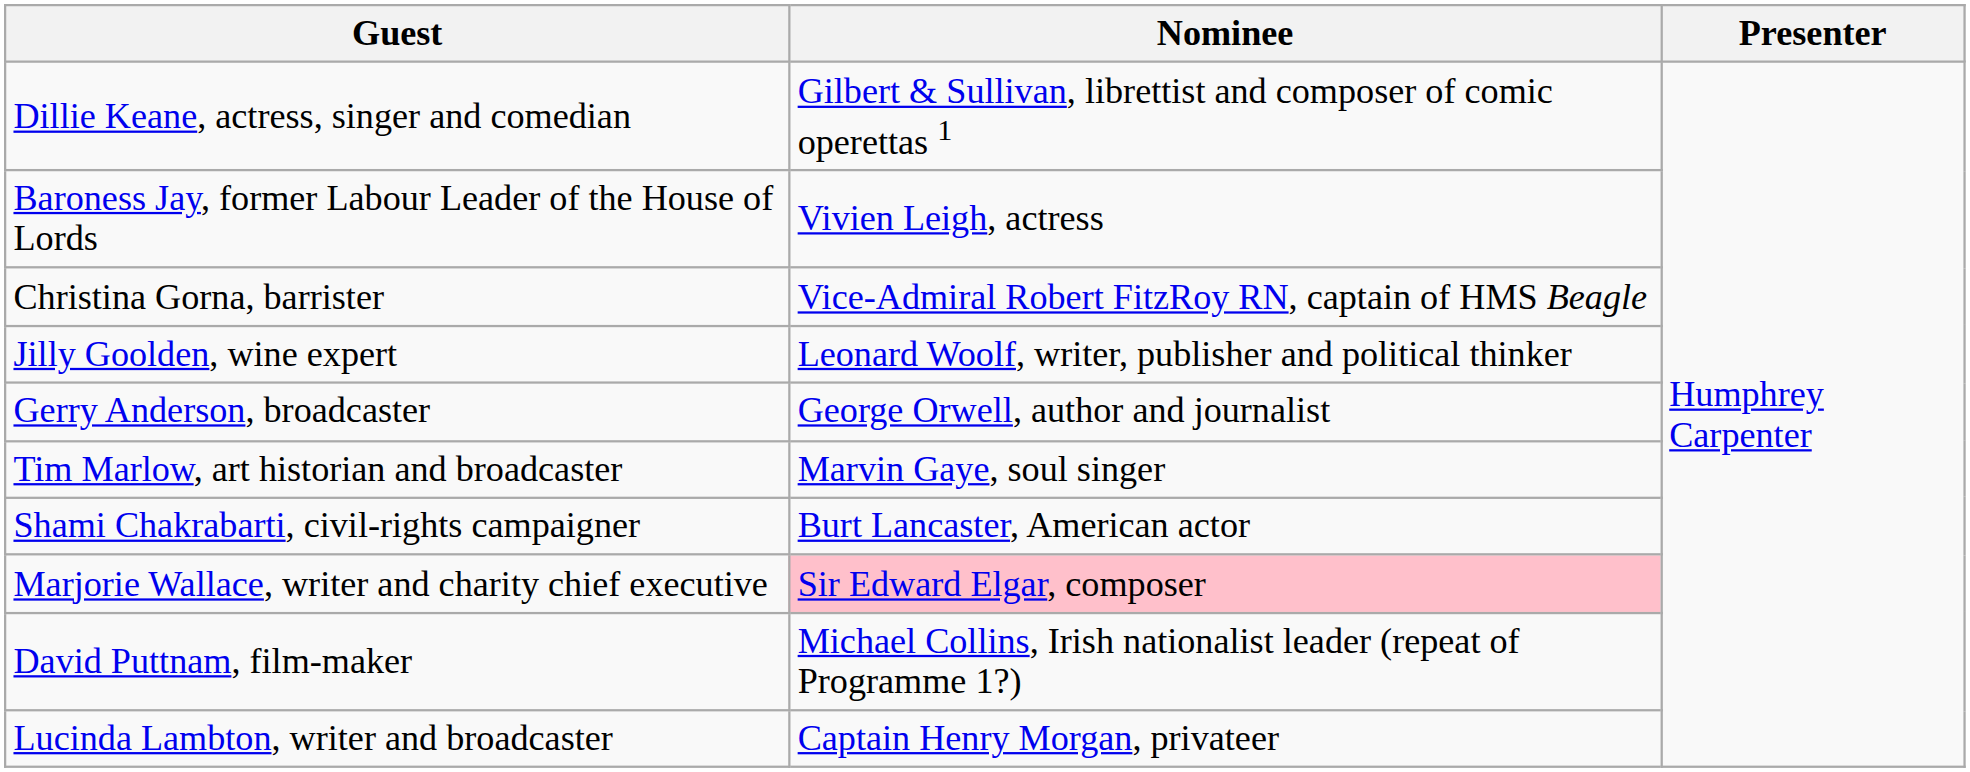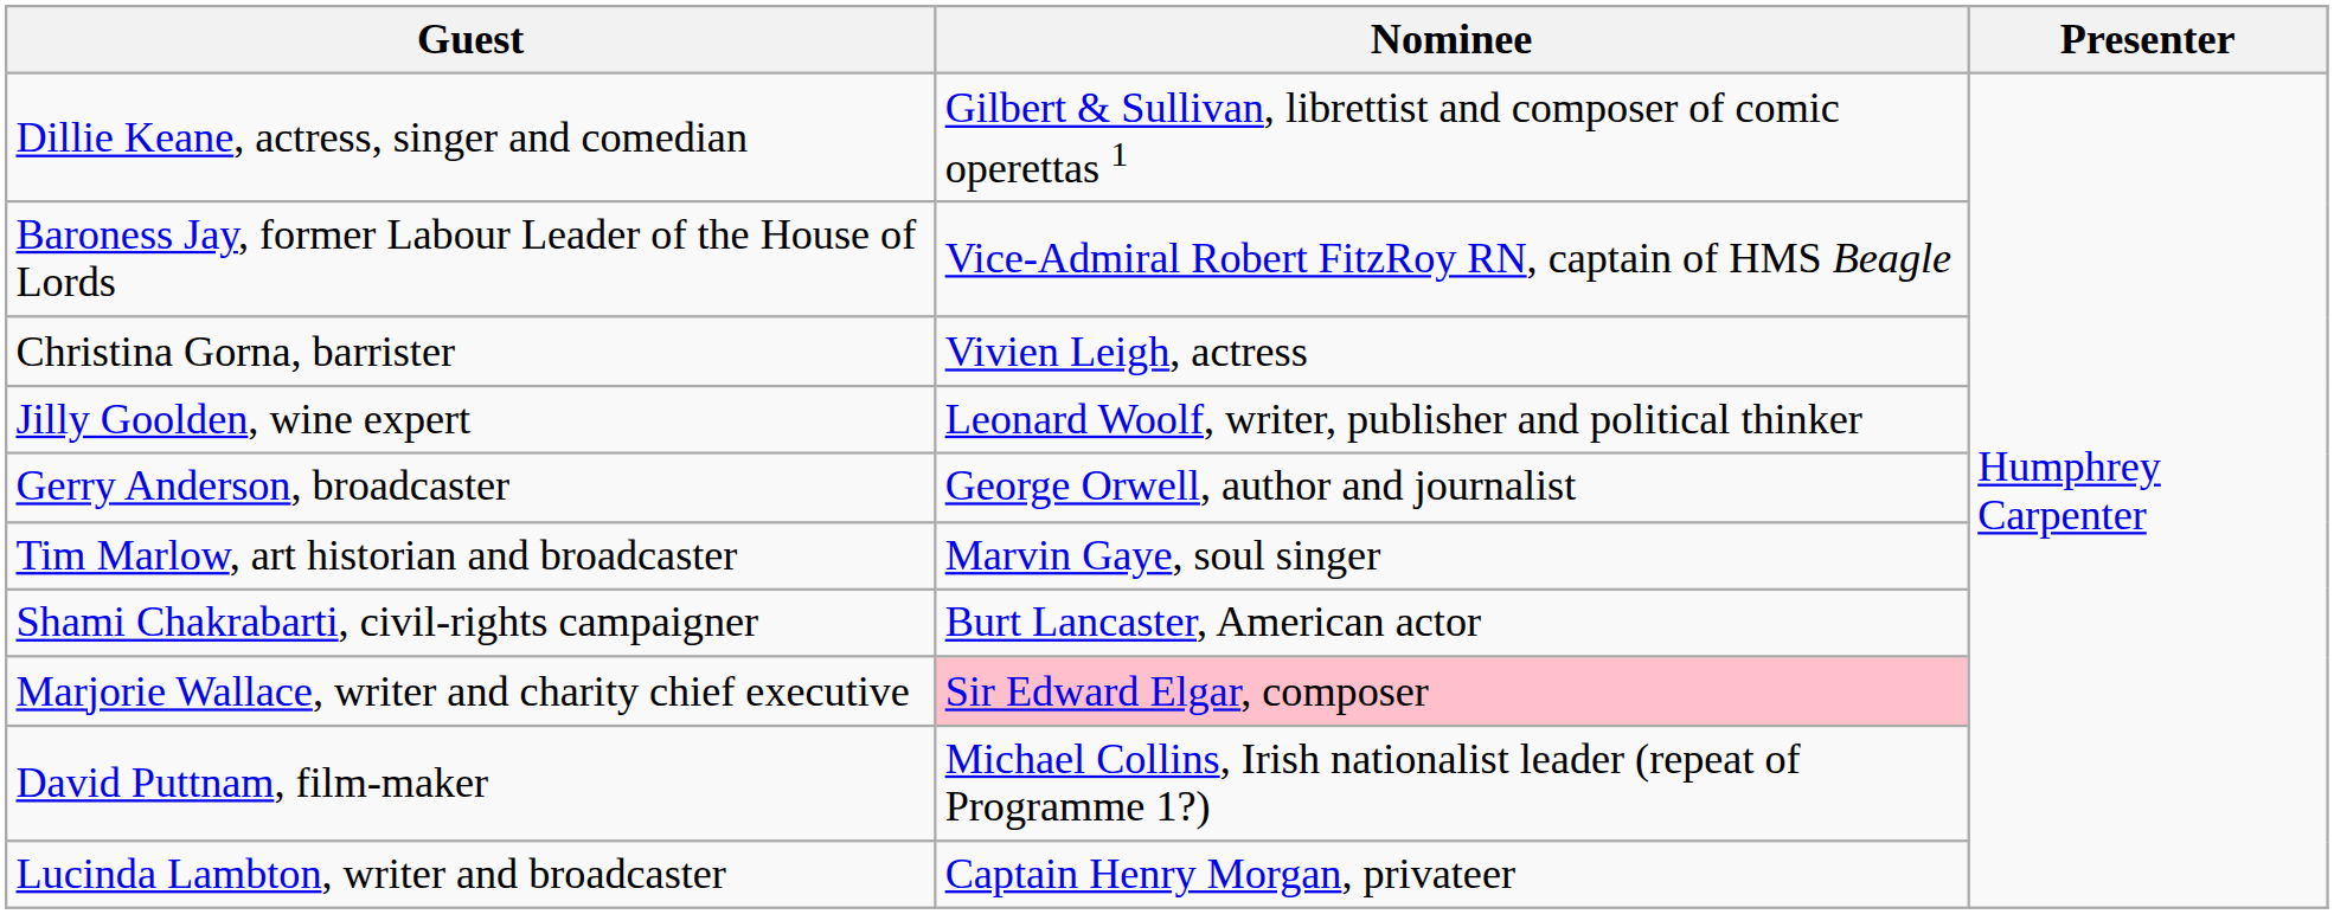Baroness Jay, former Labour Leader of the House of Lords | Nominee: Vivien Leigh, actress -> Vice-Admiral Robert FitzRoy RN, captain of HMS Beagle
Christina Gorna, barrister | Nominee: Vice-Admiral Robert FitzRoy RN, captain of HMS Beagle -> Vivien Leigh, actress
